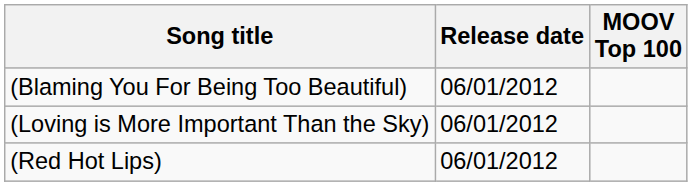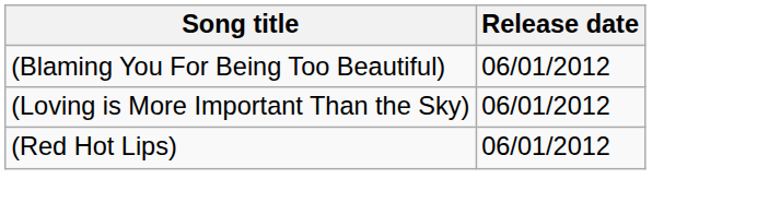- column: MOOV Top 100
